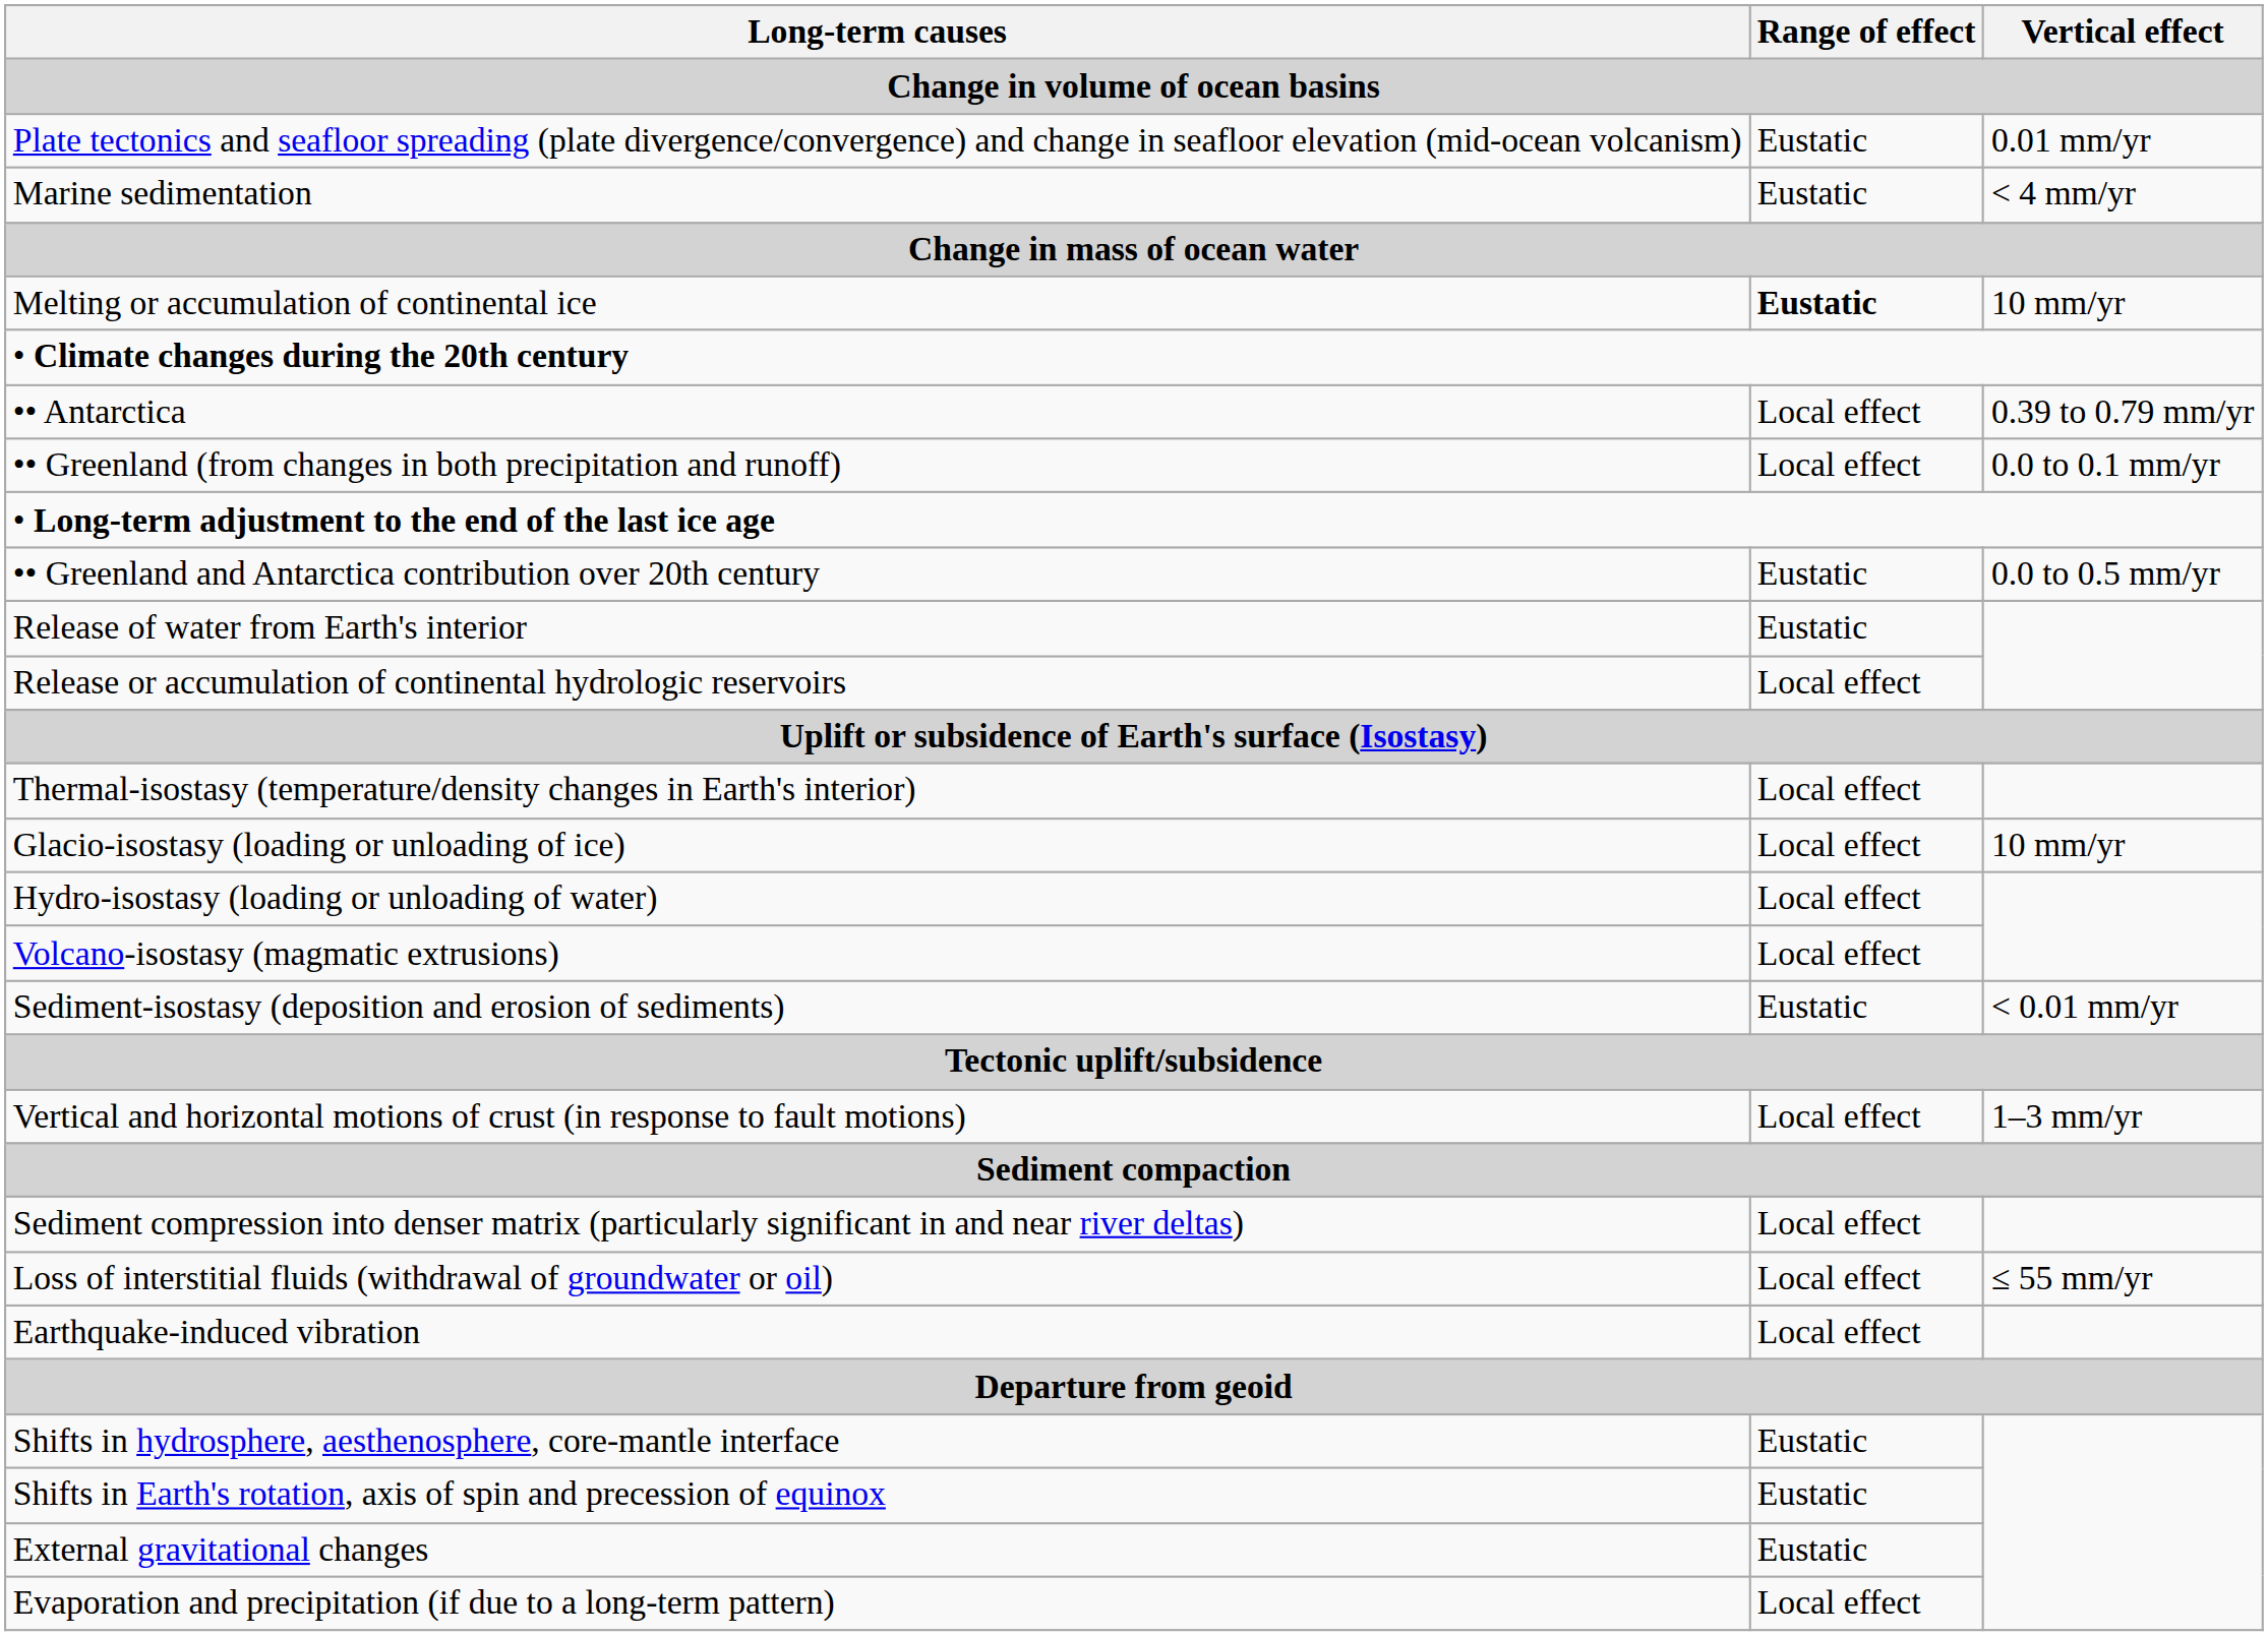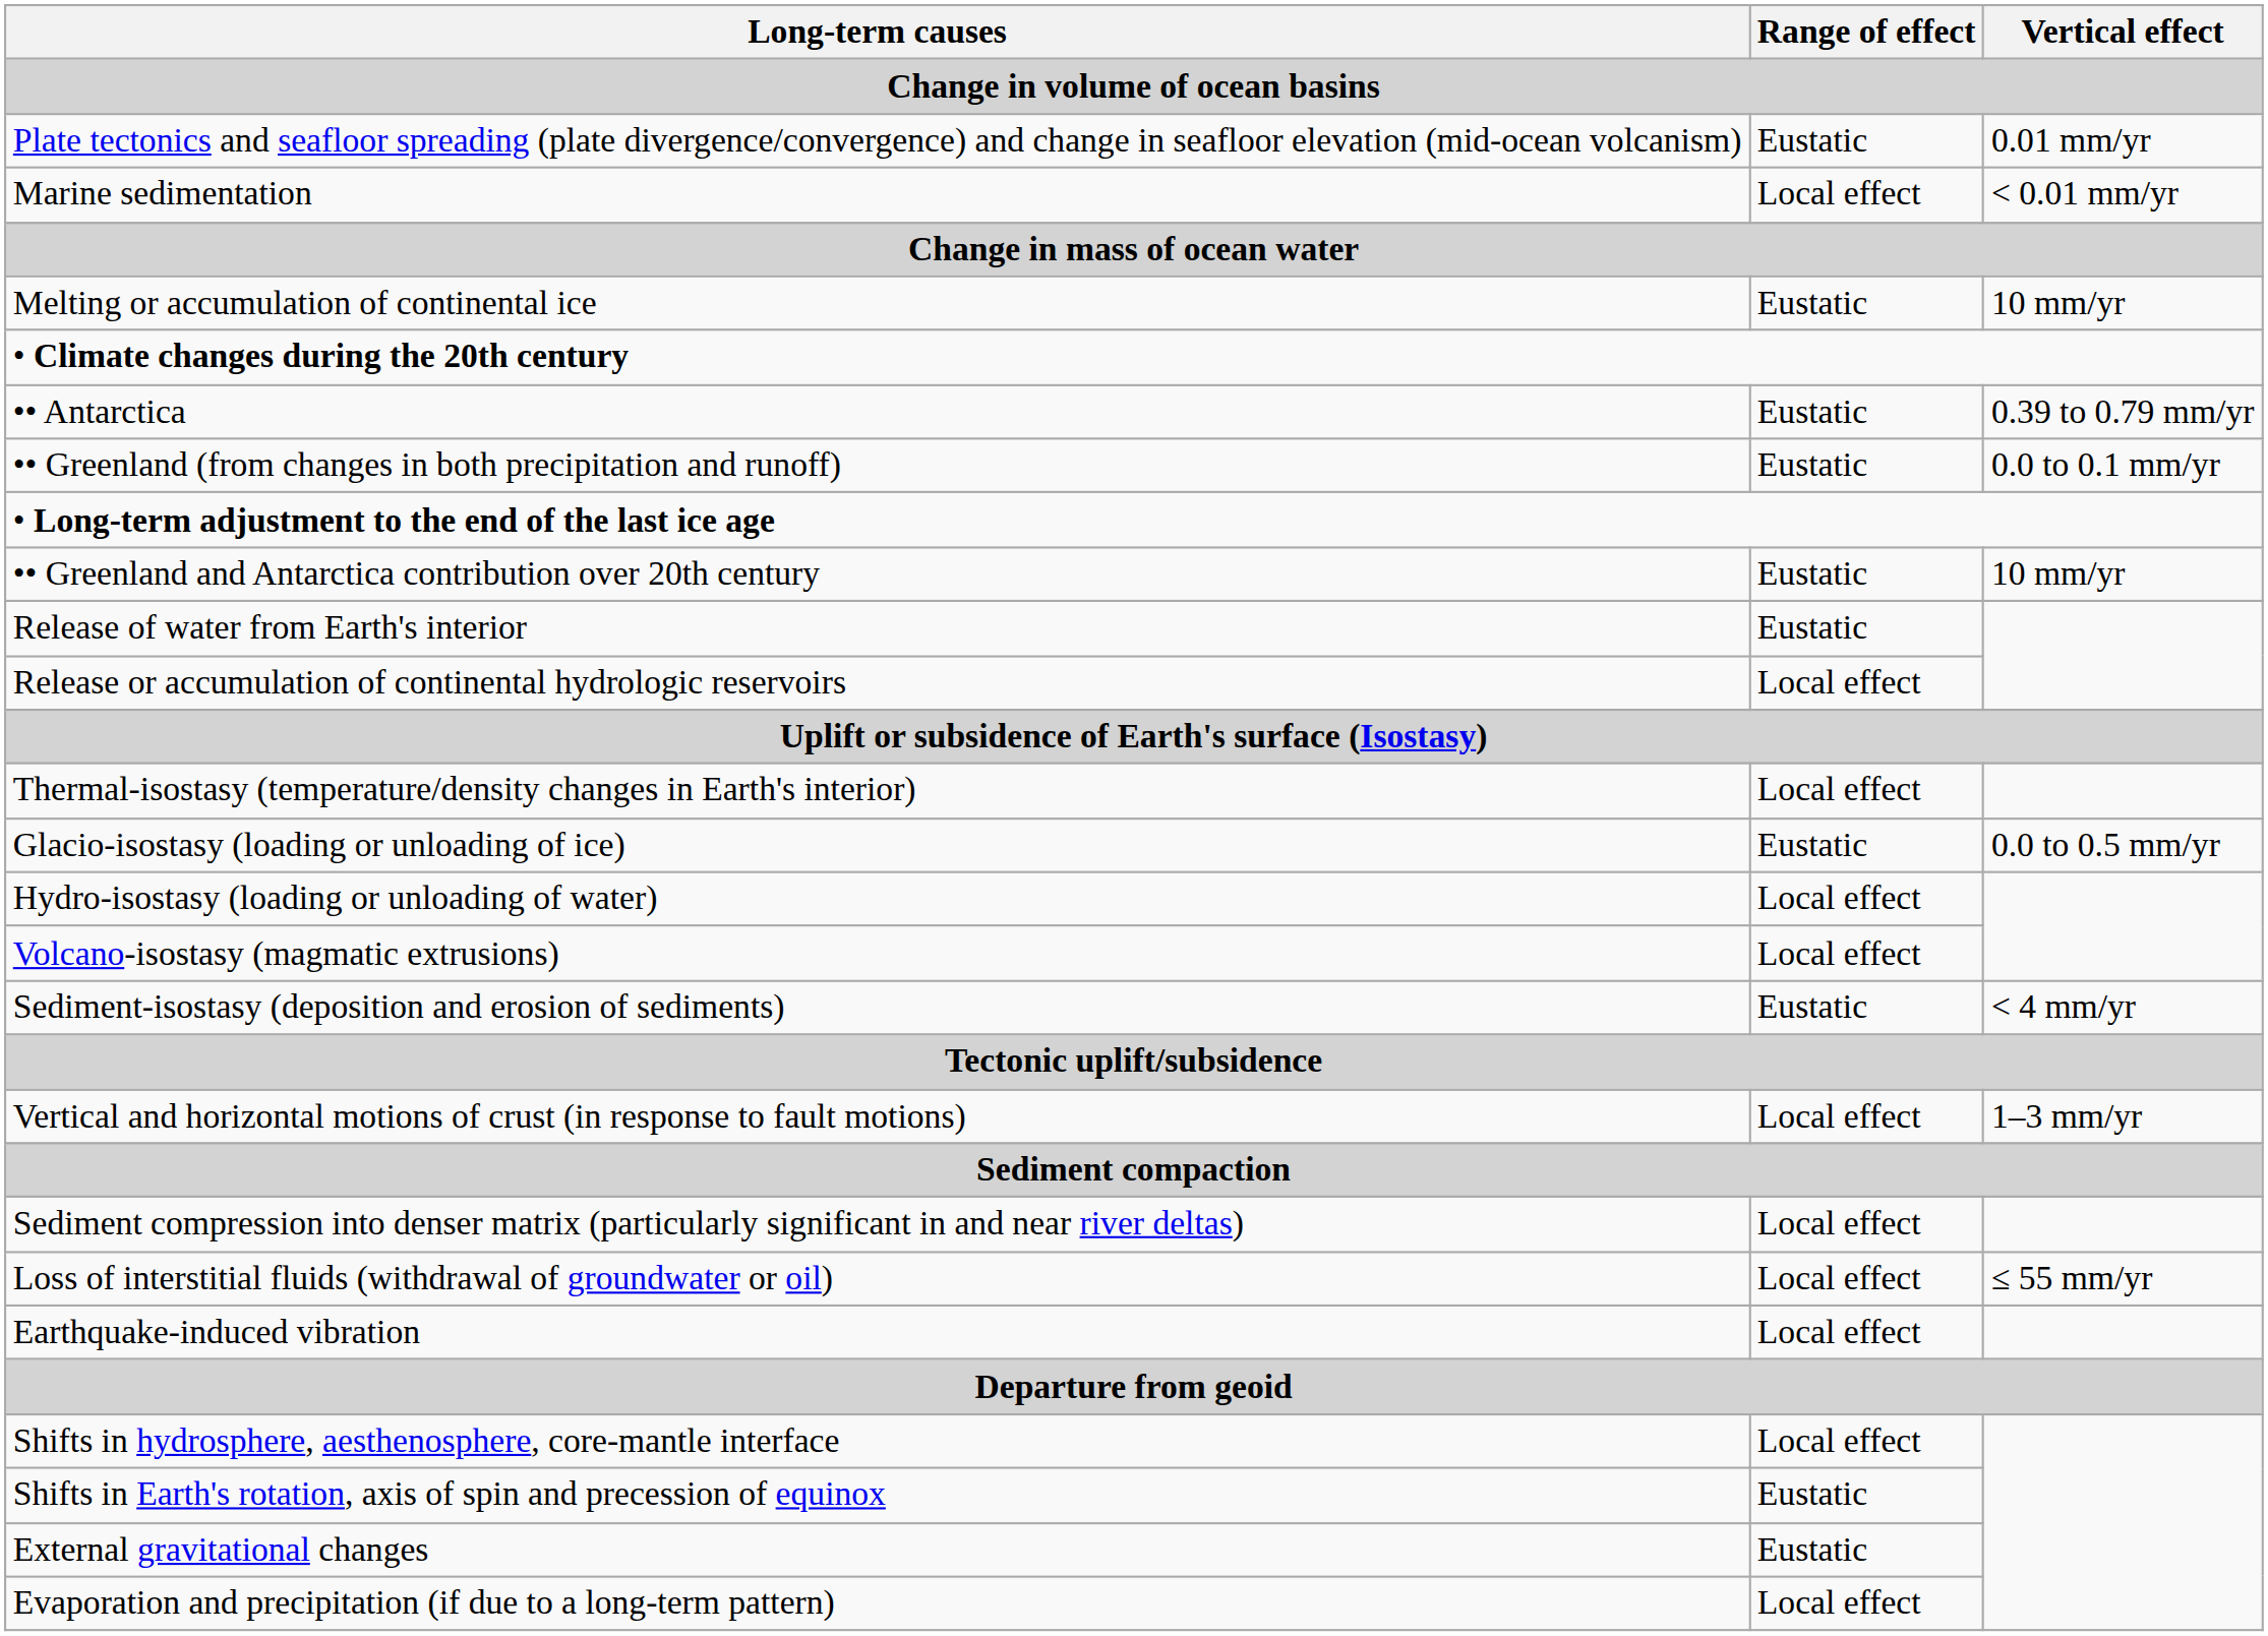Marine sedimentation | Range of effect: Eustatic -> Local effect
Marine sedimentation | Vertical effect: < 4 mm/yr -> < 0.01 mm/yr
Melting or accumulation of continental ice | Range of effect: bold -> normal
•• Antarctica | Range of effect: Local effect -> Eustatic
•• Greenland (from changes in both precipitation and runoff) | Range of effect: Local effect -> Eustatic
•• Greenland and Antarctica contribution over 20th century | Vertical effect: 0.0 to 0.5 mm/yr -> 10 mm/yr
Glacio-isostasy (loading or unloading of ice) | Range of effect: Local effect -> Eustatic
Glacio-isostasy (loading or unloading of ice) | Vertical effect: 10 mm/yr -> 0.0 to 0.5 mm/yr
Sediment-isostasy (deposition and erosion of sediments) | Vertical effect: < 0.01 mm/yr -> < 4 mm/yr
Shifts in hydrosphere, aesthenosphere, core-mantle interface | Range of effect: Eustatic -> Local effect
